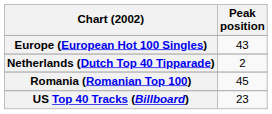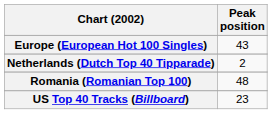Romania (Romanian Top 100) | Peak position: 45 -> 48
